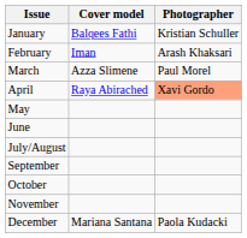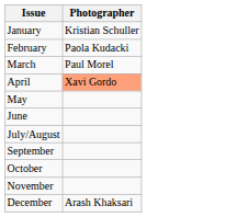- column: Cover model | Balqees Fathi | Iman | Azza Slimene | Raya Abirached | Mariana Santana
February | Photographer: Arash Khaksari -> Paola Kudacki
December | Photographer: Paola Kudacki -> Arash Khaksari
